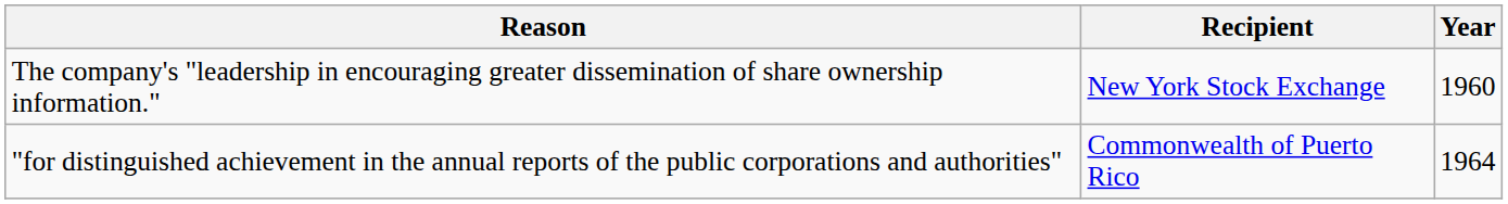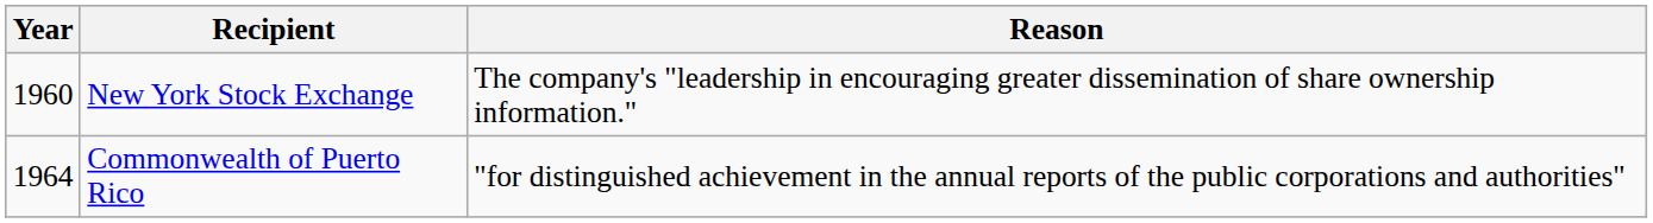columns swapped: Year <-> Reason
